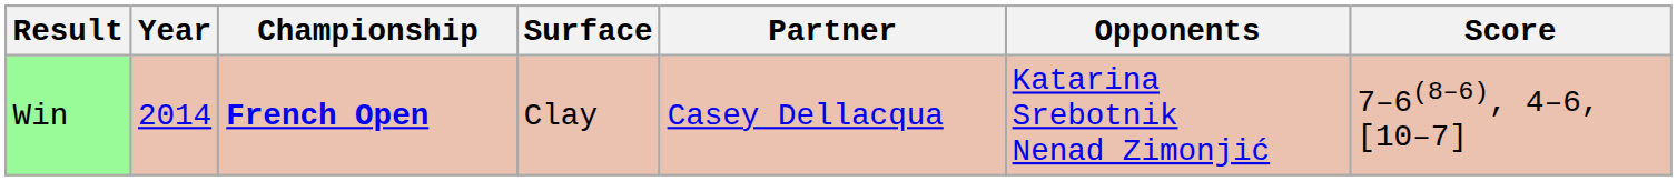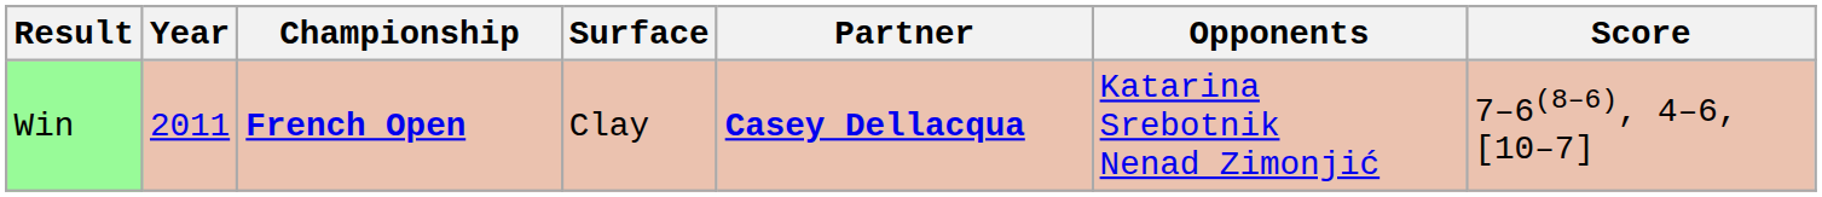Win | Year: 2014 -> 2011
Win | Partner: normal -> bold
